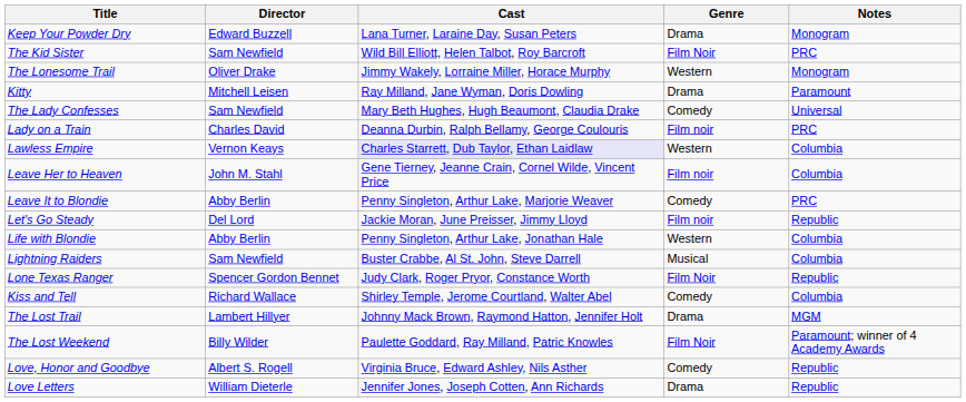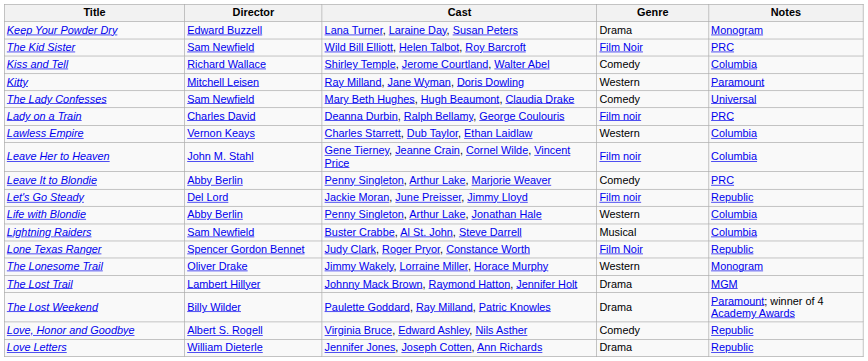rows swapped: Kiss and Tell <-> The Lonesome Trail
Kitty | Genre: Drama -> Western
Lawless Empire | Cast: lavender background -> no background
The Lost Weekend | Genre: Film Noir -> Drama
